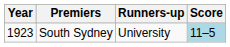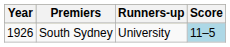South Sydney | Year: 1923 -> 1926
